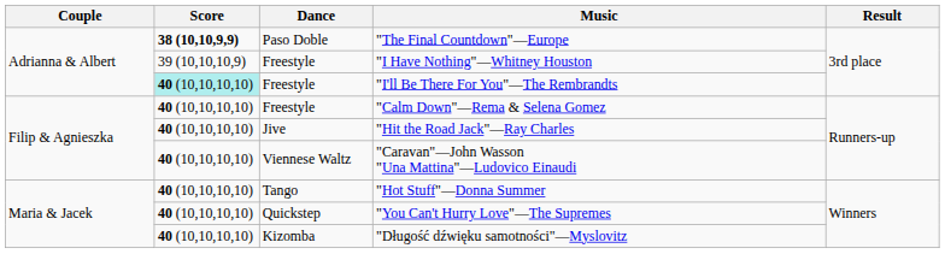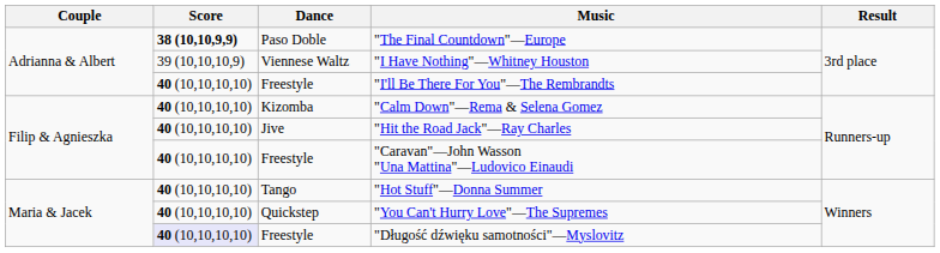"I Have Nothing"—Whitney Houston | Dance: Freestyle -> Viennese Waltz
"I'll Be There For You"—The Rembrandts | Score: paleturquoise background -> no background
"Calm Down"—Rema & Selena Gomez | Dance: Freestyle -> Kizomba
"Caravan"—John Wasson "Una Mattina"—Ludovico Einaudi | Dance: Viennese Waltz -> Freestyle
"Długość dźwięku samotności"—Myslovitz | Score: no background -> lavender background
"Długość dźwięku samotności"—Myslovitz | Dance: Kizomba -> Freestyle
